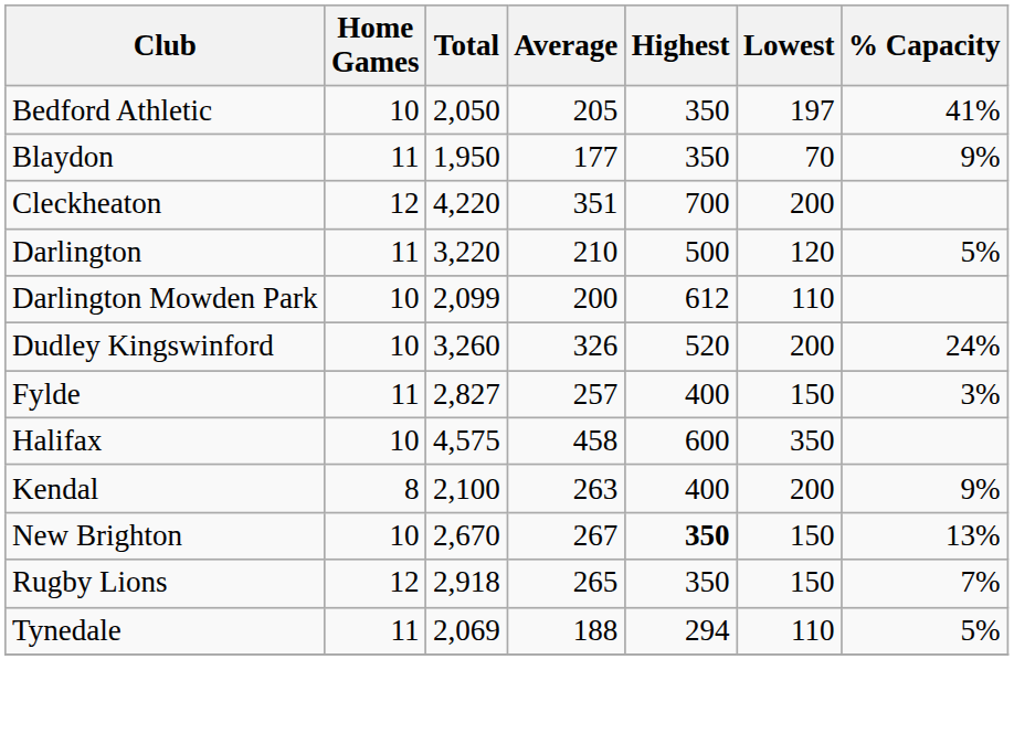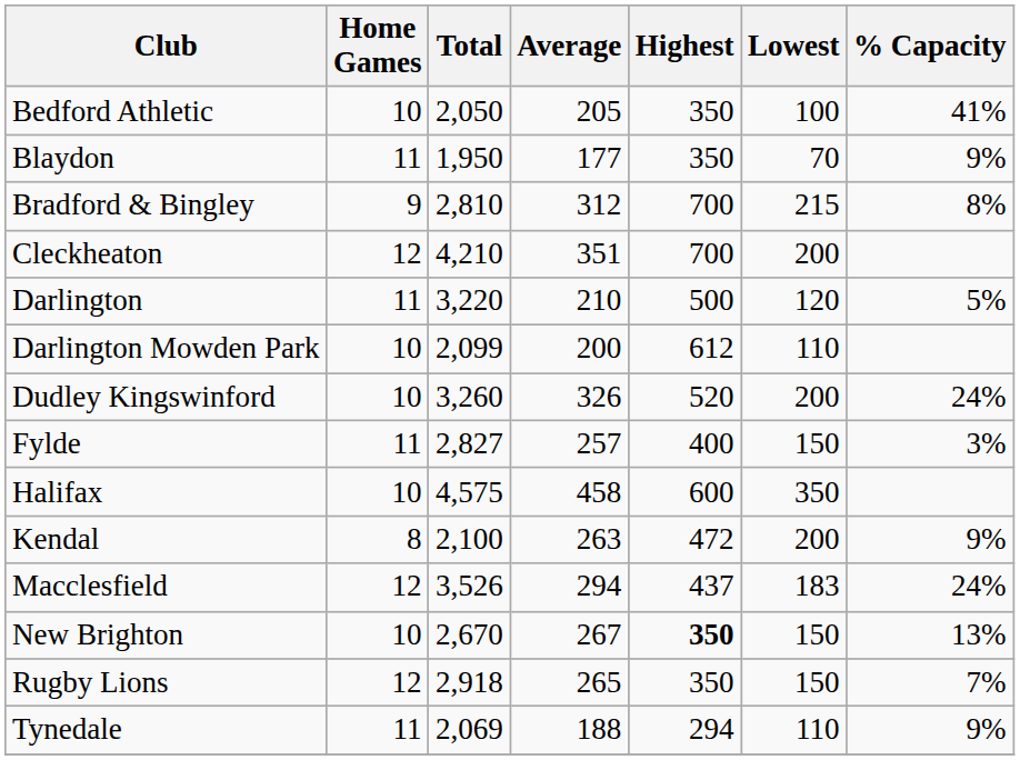Bedford Athletic | Lowest: 197 -> 100
+ row: Bradford & Bingley | 9 | 2,810 | 312 | 700 | 215 | 8%
Cleckheaton | Total: 4,220 -> 4,210
Kendal | Highest: 400 -> 472
+ row: Macclesfield | 12 | 3,526 | 294 | 437 | 183 | 24%
Tynedale | % Capacity: 5% -> 9%
